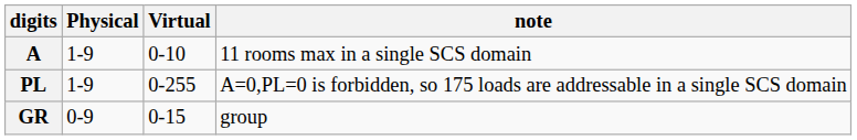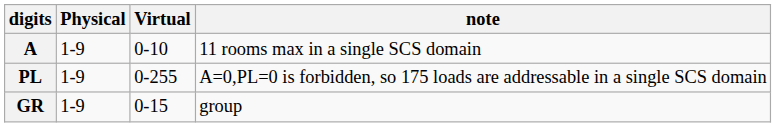GR | Physical: 0-9 -> 1-9
